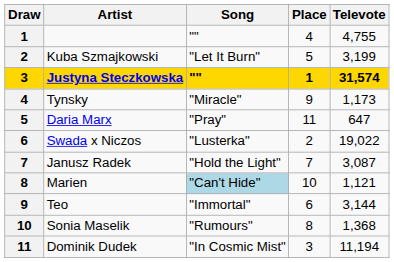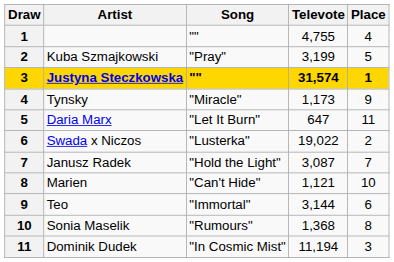columns swapped: Televote <-> Place
Kuba Szmajkowski | Song: "Let It Burn" -> "Pray"
Daria Marx | Song: "Pray" -> "Let It Burn"
Marien | Song: lightblue background -> no background
